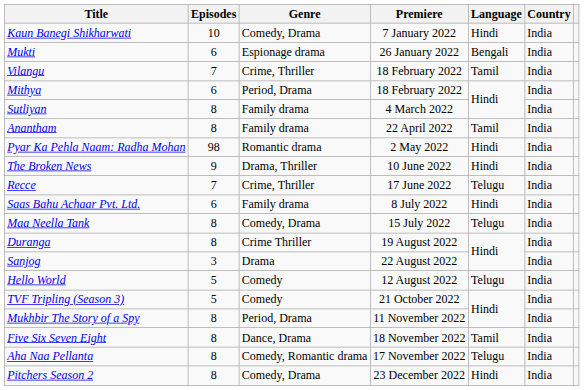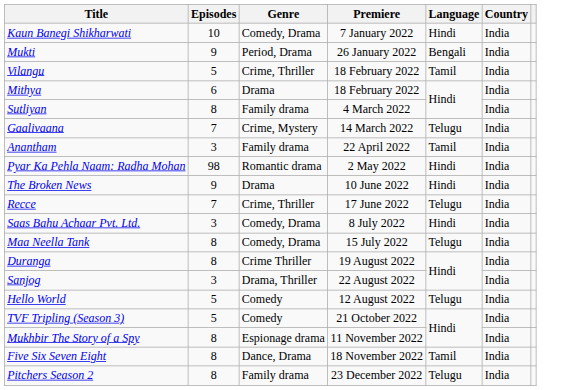Mukti | Episodes: 6 -> 9
Mukti | Genre: Espionage drama -> Period, Drama
Vilangu | Episodes: 7 -> 5
Mithya | Genre: Period, Drama -> Drama
+ row: Gaalivaana | 7 | Crime, Mystery | 14 March 2022 | Telugu | India
Anantham | Episodes: 8 -> 3
The Broken News | Genre: Drama, Thriller -> Drama
Saas Bahu Achaar Pvt. Ltd. | Episodes: 6 -> 3
Saas Bahu Achaar Pvt. Ltd. | Genre: Family drama -> Comedy, Drama
Sanjog | Genre: Drama -> Drama, Thriller
Mukhbir The Story of a Spy | Genre: Period, Drama -> Espionage drama
- row: Aha Naa Pellanta | 8 | Comedy, Romantic drama | 17 November 2022 | Telugu | India
Pitchers Season 2 | Genre: Comedy, Drama -> Family drama
Pitchers Season 2 | Language: Hindi -> Telugu
